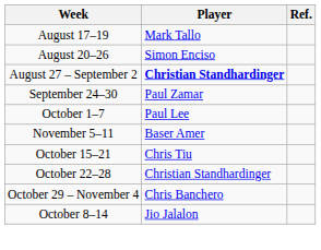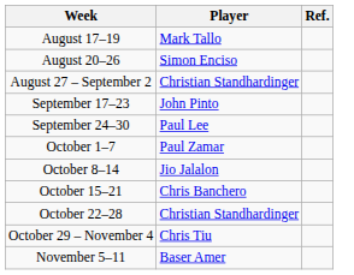August 27 – September 2 | Player: bold -> normal
+ row: September 17–23 | John Pinto
September 24–30 | Player: Paul Zamar -> Paul Lee
October 1–7 | Player: Paul Lee -> Paul Zamar
rows swapped: October 8–14 <-> November 5–11
October 15–21 | Player: Chris Tiu -> Chris Banchero
October 29 – November 4 | Player: Chris Banchero -> Chris Tiu
